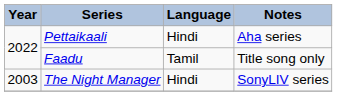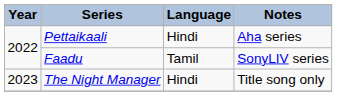Faadu | Notes: Title song only -> SonyLIV series
The Night Manager | Year: 2003 -> 2023
The Night Manager | Notes: SonyLIV series -> Title song only
